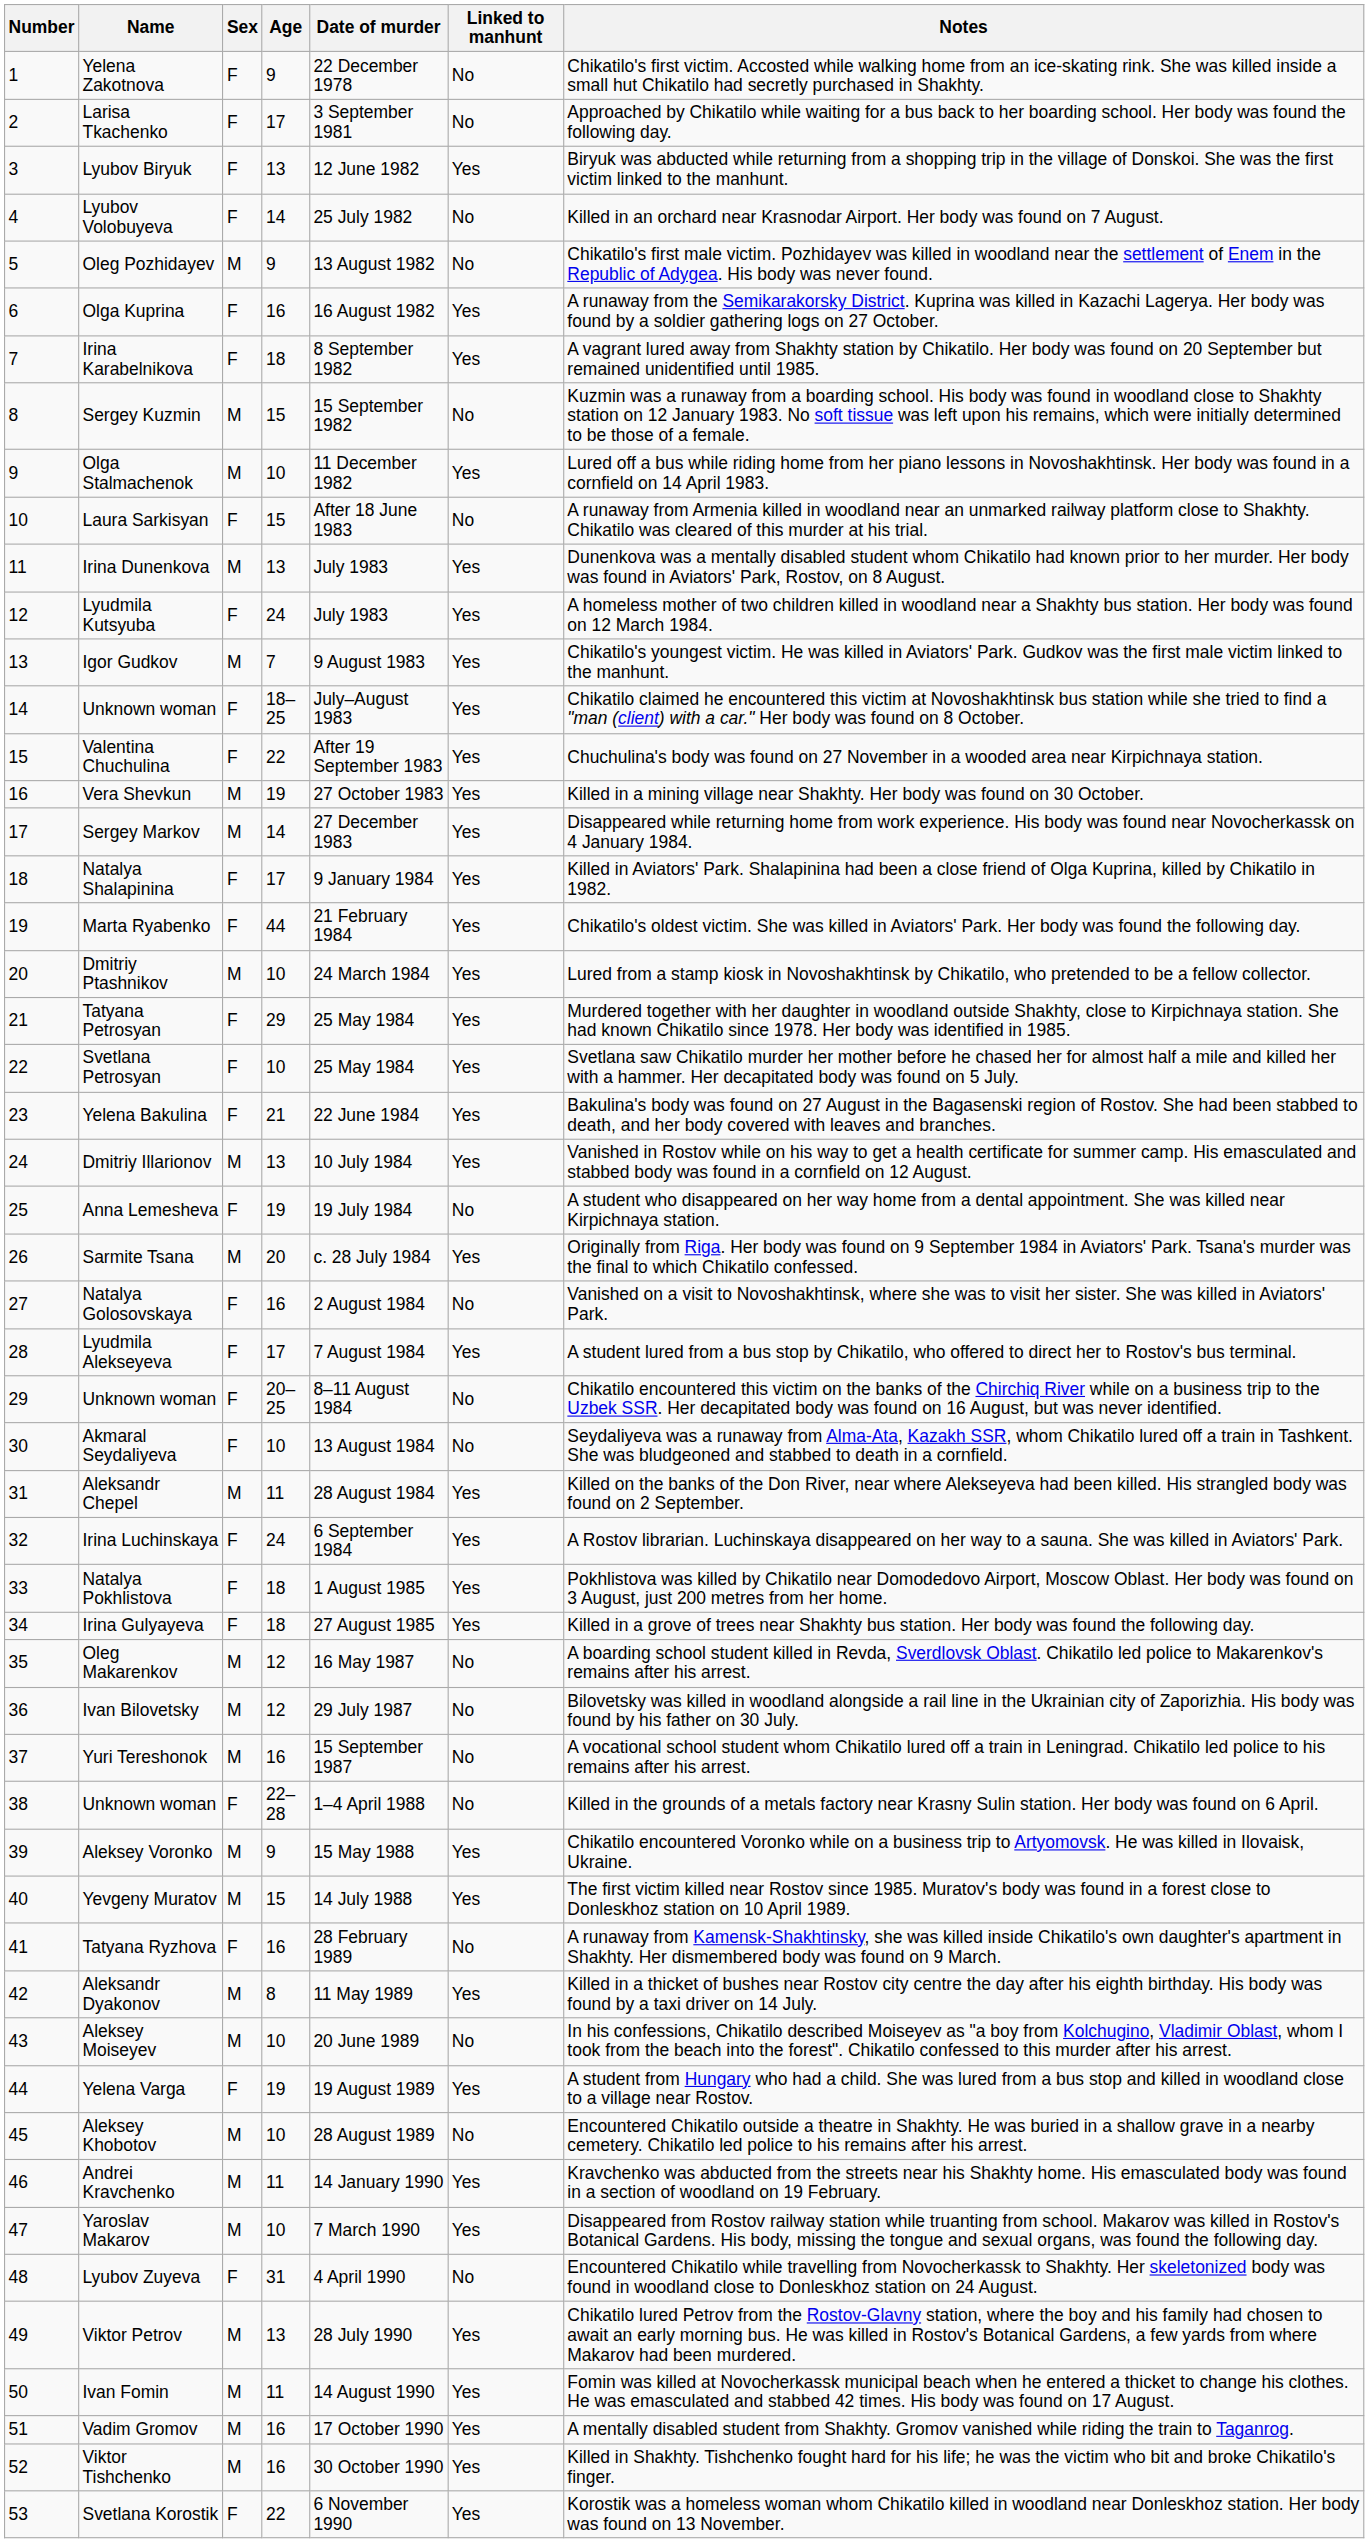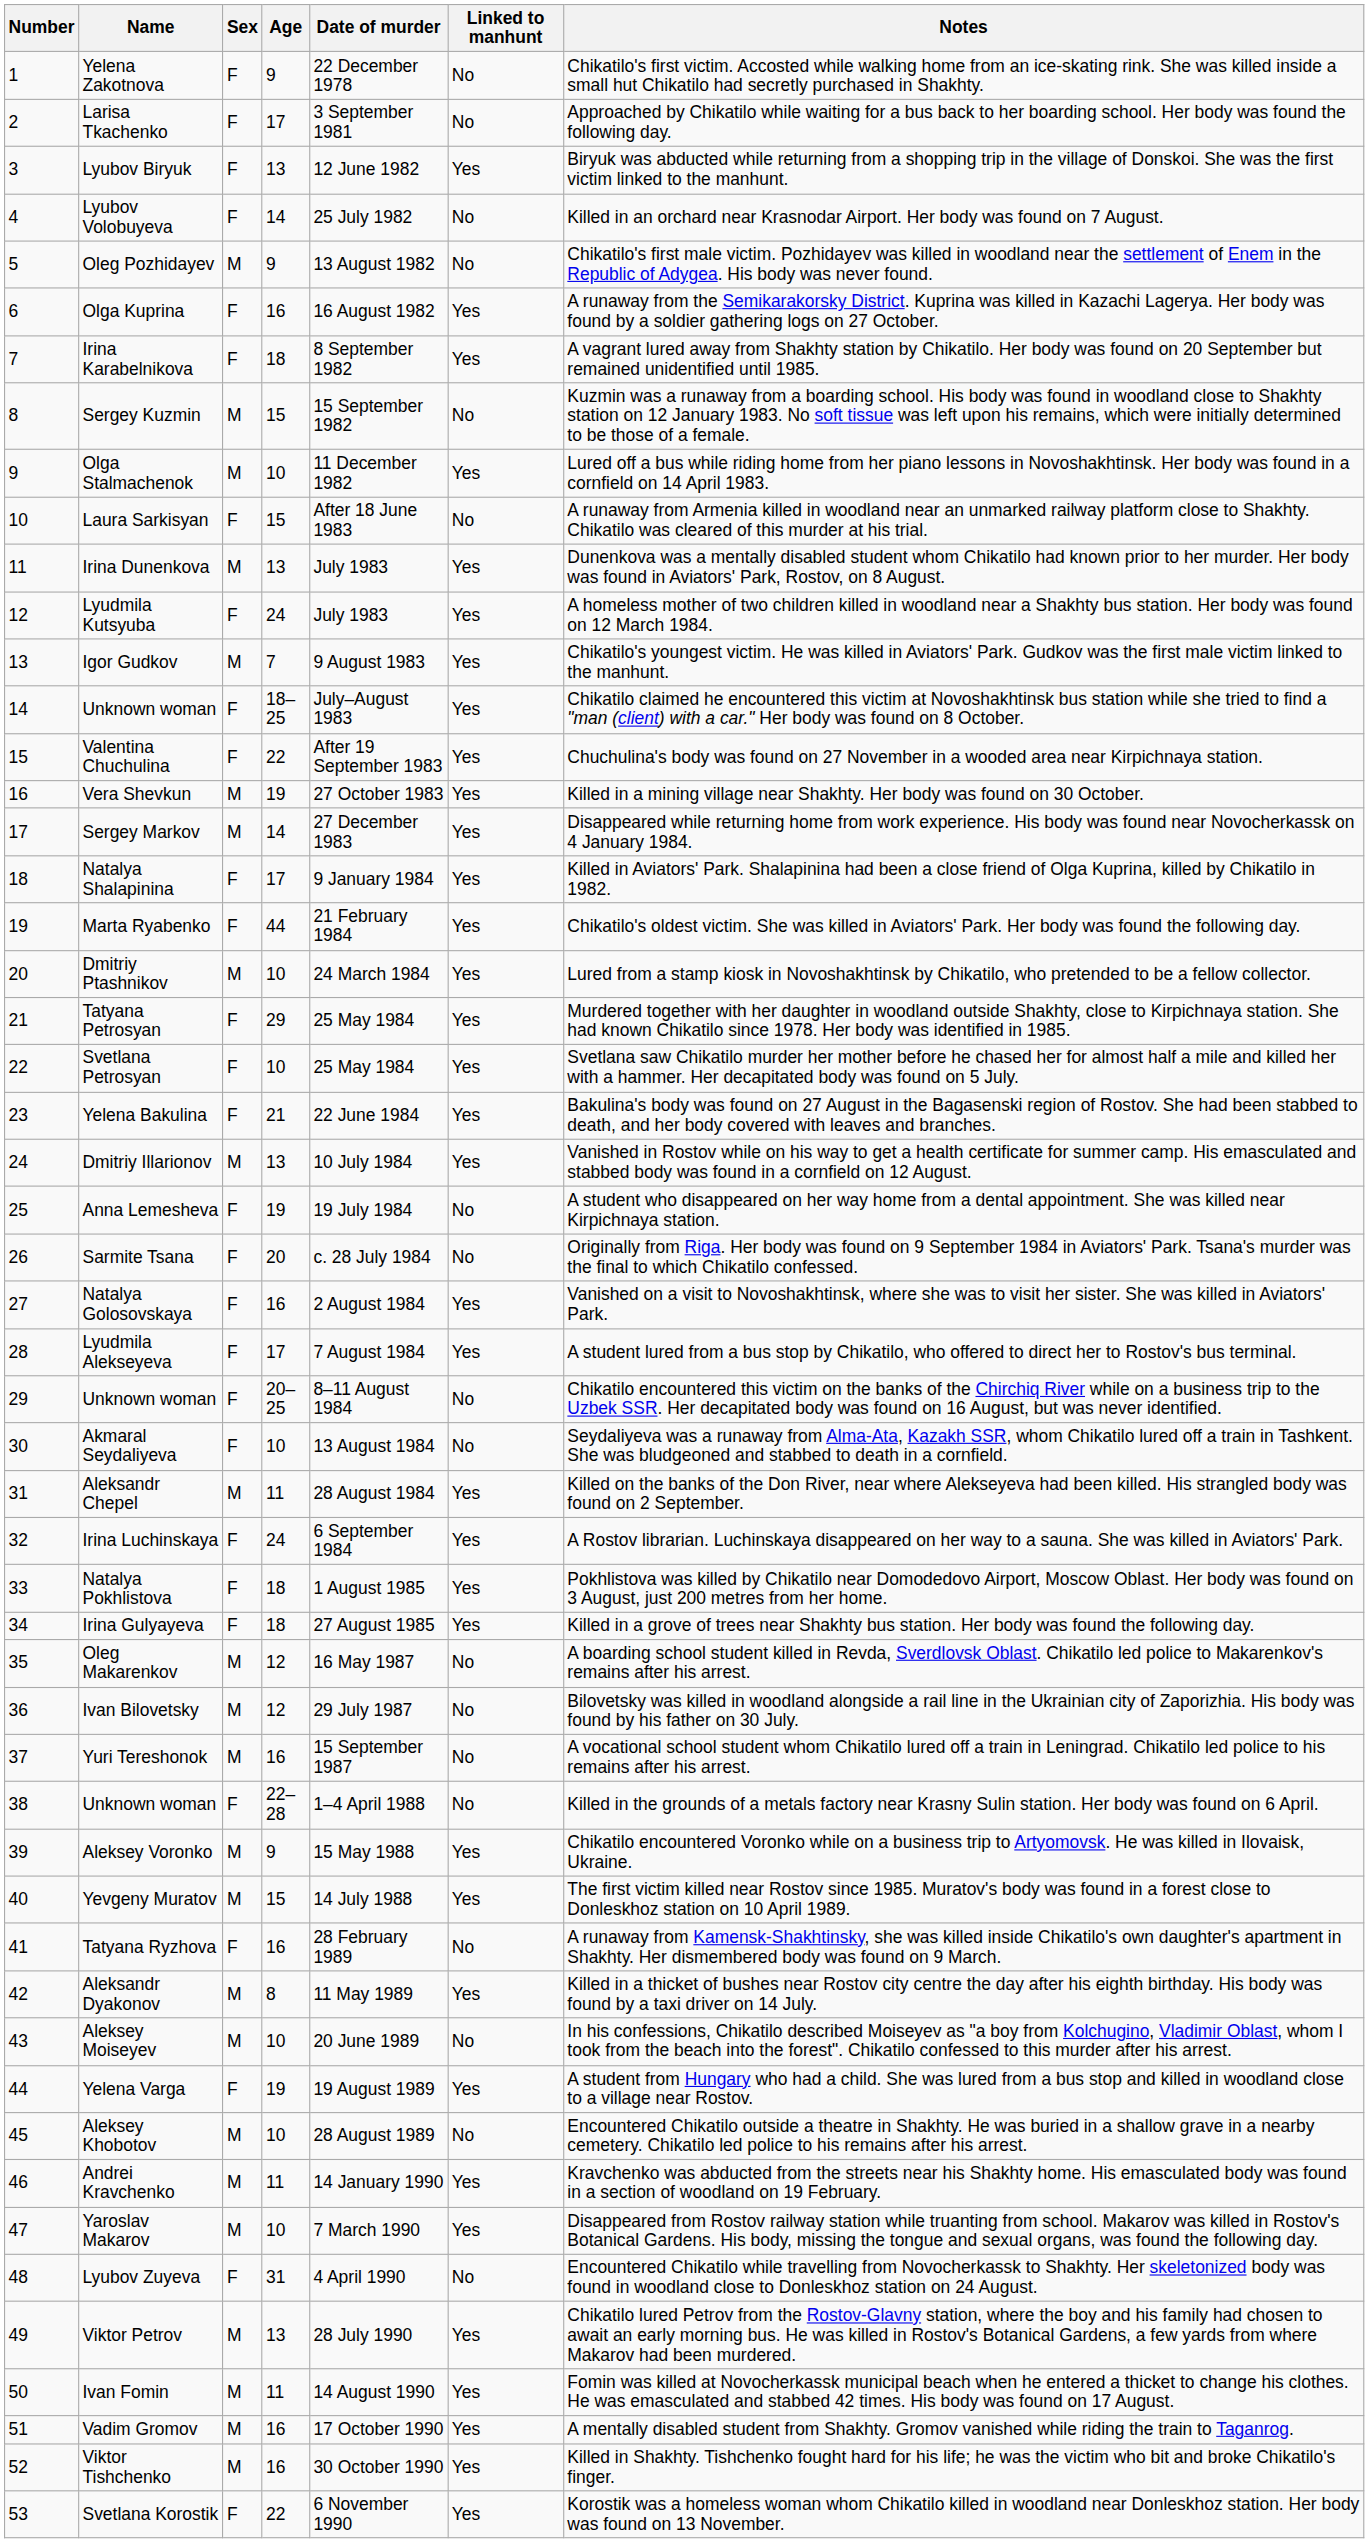Sarmite Tsana | Sex: M -> F
Sarmite Tsana | Linked to manhunt: Yes -> No
Natalya Golosovskaya | Linked to manhunt: No -> Yes
